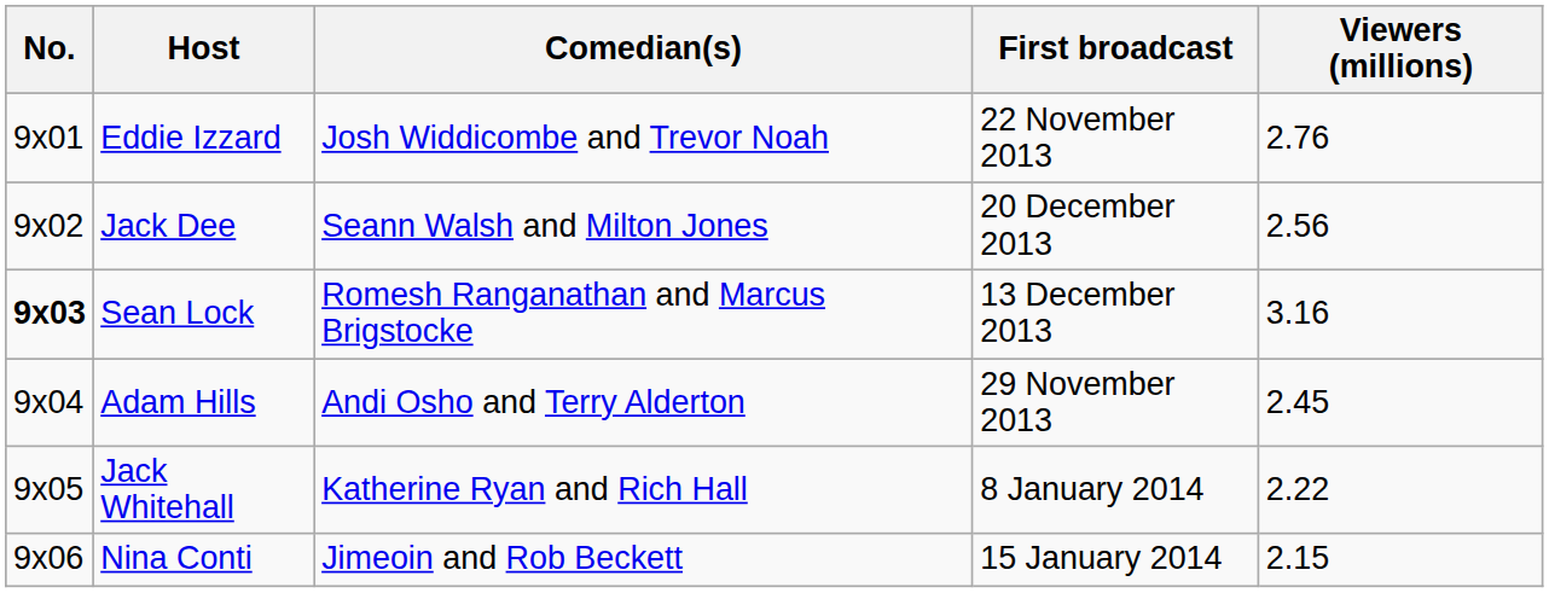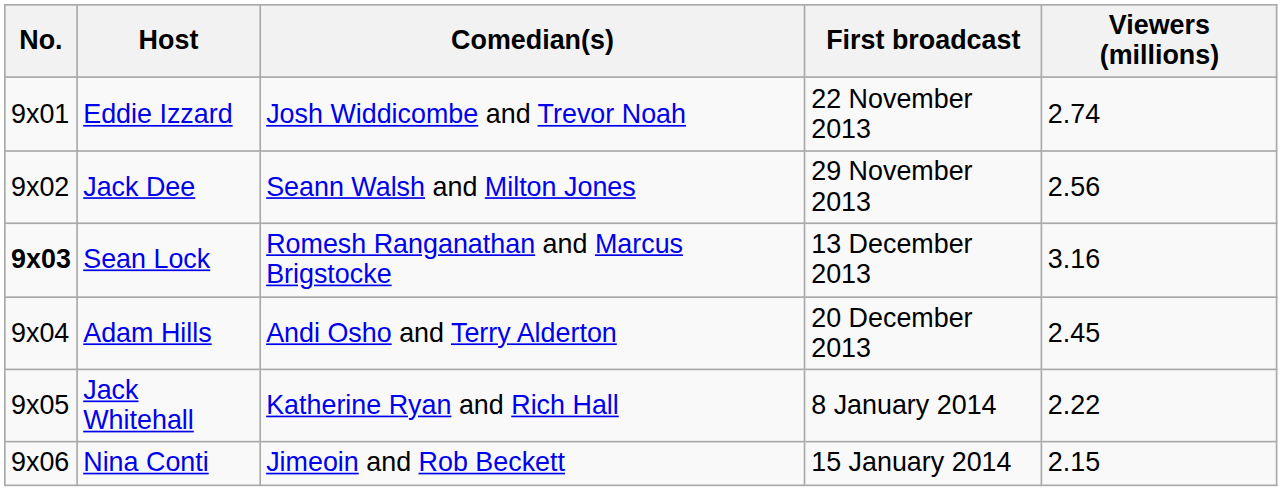Eddie Izzard | Viewers (millions): 2.76 -> 2.74
Jack Dee | First broadcast: 20 December 2013 -> 29 November 2013
Adam Hills | First broadcast: 29 November 2013 -> 20 December 2013
